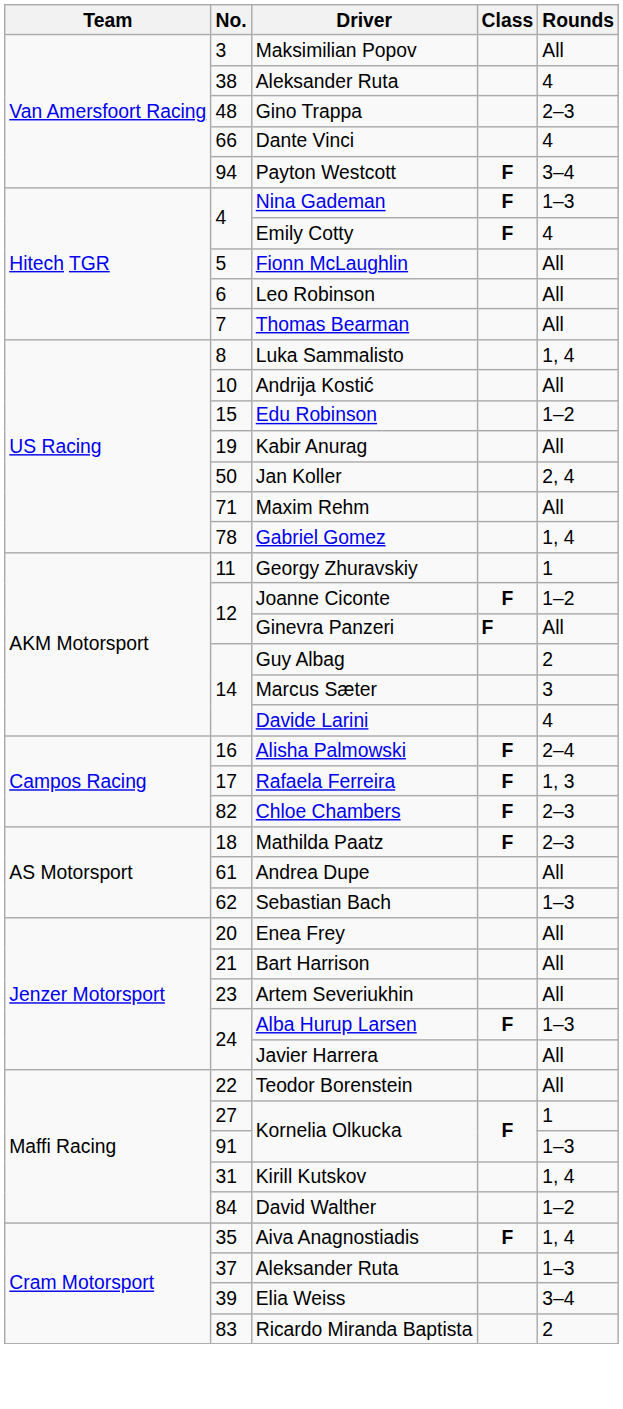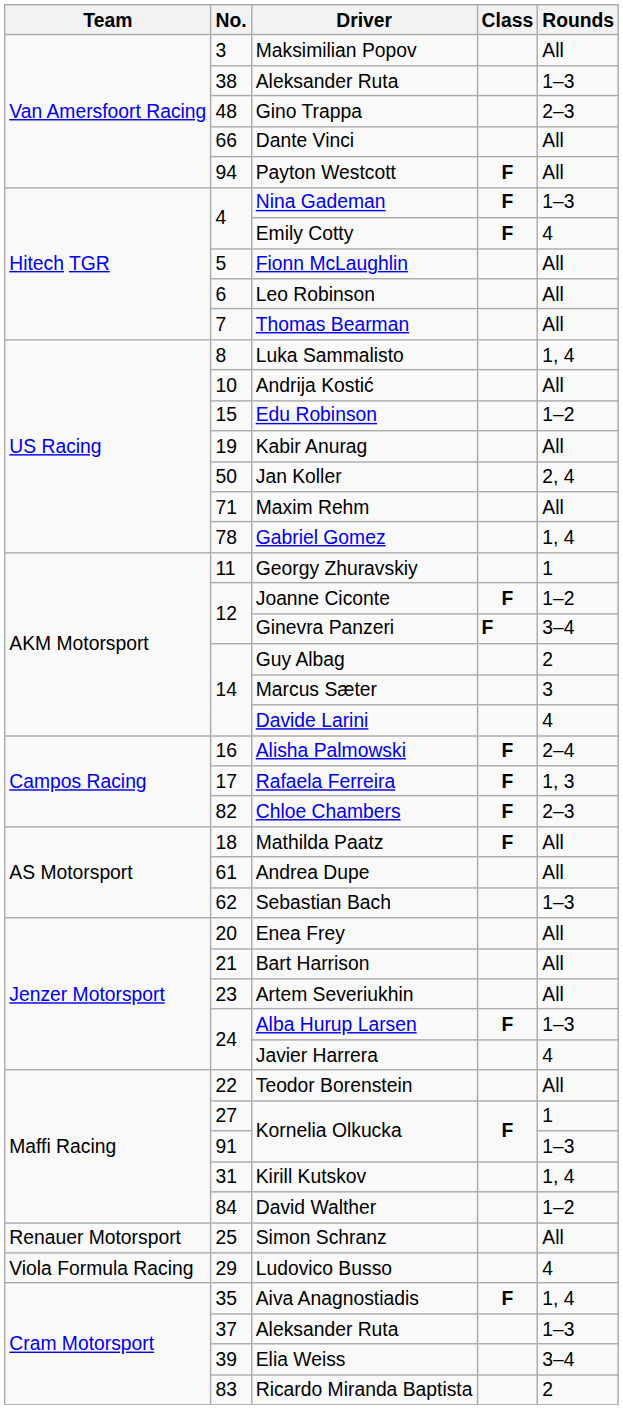38 / Aleksander Ruta | Rounds: 4 -> 1–3
Dante Vinci | Rounds: 4 -> All
Payton Westcott | Rounds: 3–4 -> All
Ginevra Panzeri | Rounds: All -> 3–4
Mathilda Paatz | Rounds: 2–3 -> All
Javier Harrera | Rounds: All -> 4
+ row: Renauer Motorsport | 25 | Simon Schranz | All
+ row: Viola Formula Racing | 29 | Ludovico Busso | 4
